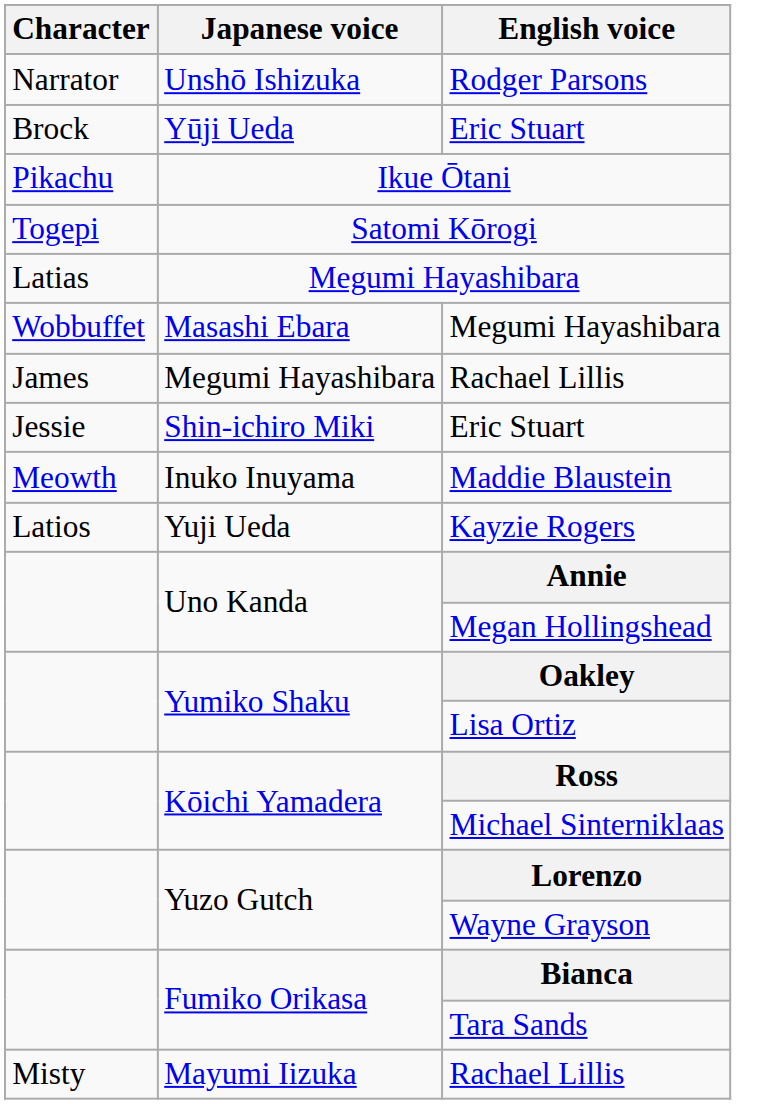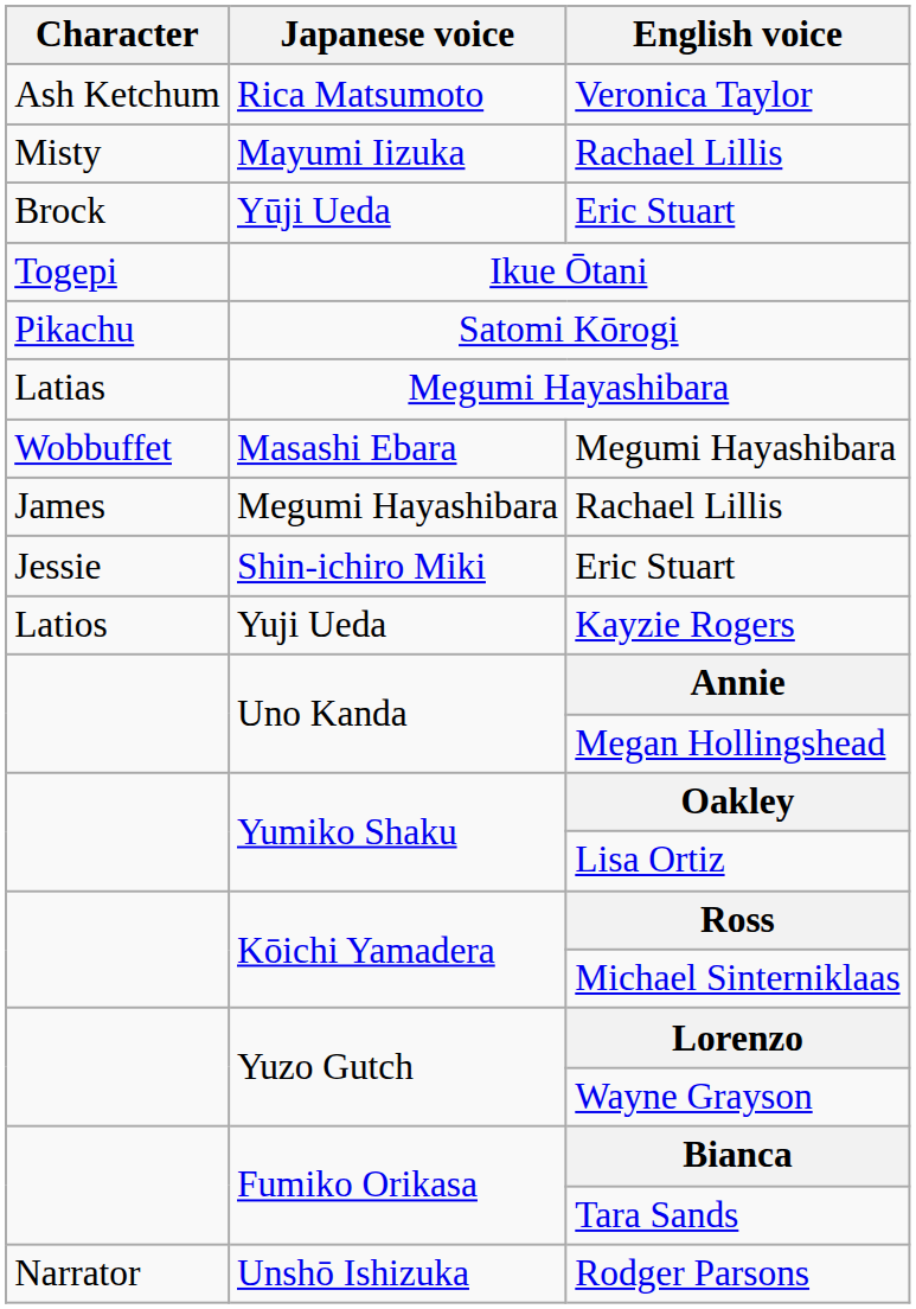+ row: Ash Ketchum | Rica Matsumoto | Veronica Taylor
rows swapped: Mayumi Iizuka / Rachael Lillis <-> Rodger Parsons
Ikue Ōtani | Character: Pikachu -> Togepi
Satomi Kōrogi | Character: Togepi -> Pikachu
- row: Meowth | Inuko Inuyama | Maddie Blaustein
